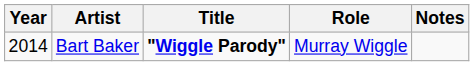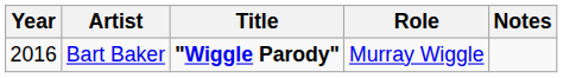Bart Baker | Year: 2014 -> 2016
